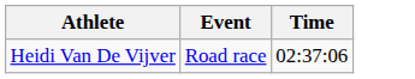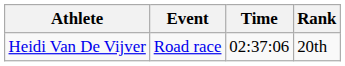+ column: Rank | 20th
